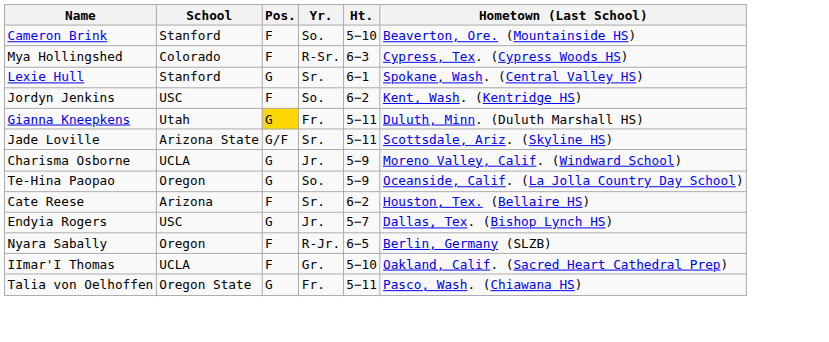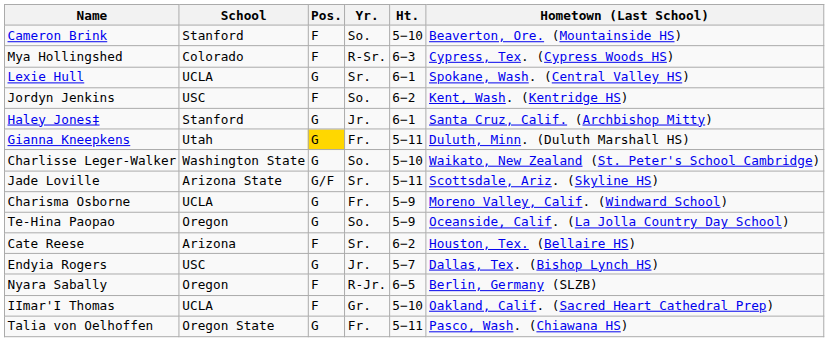Lexie Hull | School: Stanford -> UCLA
+ row: Haley Jones‡ | Stanford | G | Jr. | 6−1 | Santa Cruz, Calif. (Archbishop Mitty)
+ row: Charlisse Leger-Walker | Washington State | G | So. | 5−10 | Waikato, New Zealand (St. Peter's School Cambridge)
Charisma Osborne | Yr.: Jr. -> Fr.
